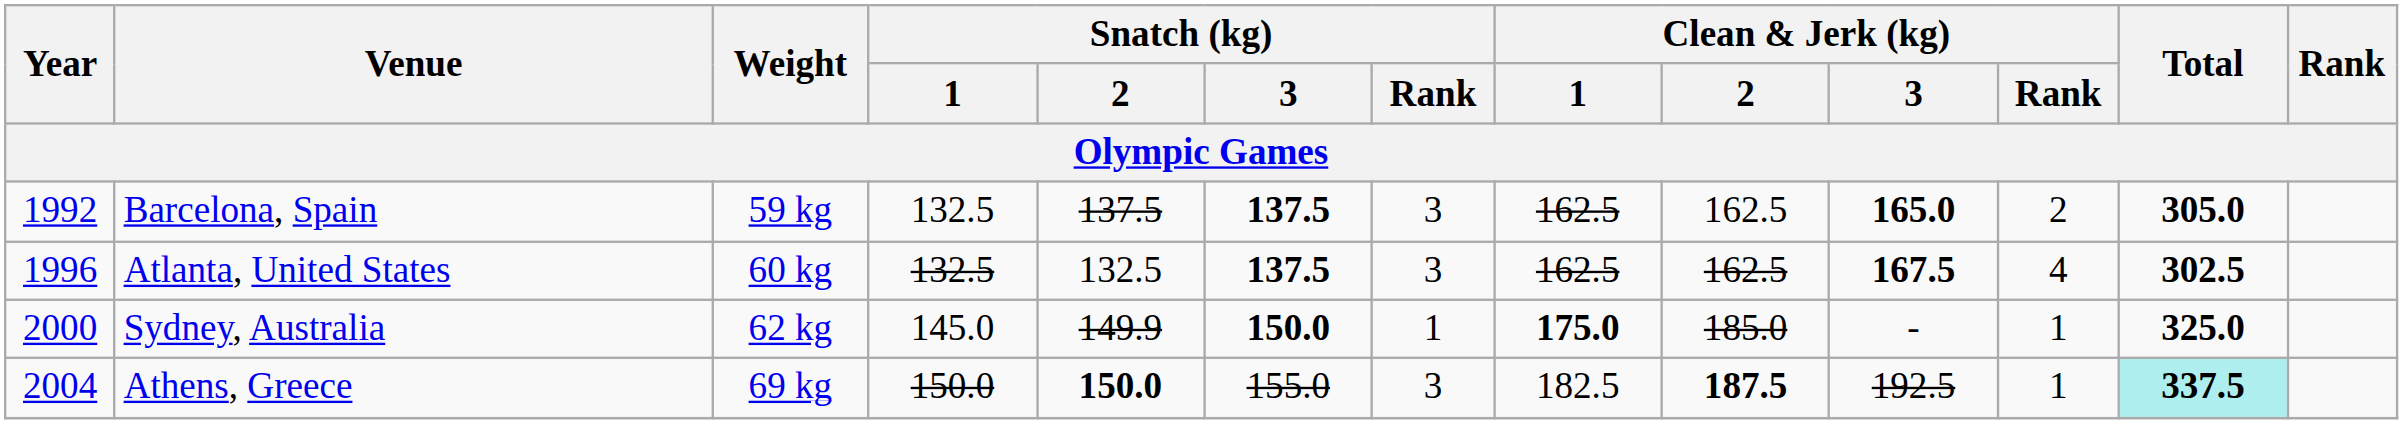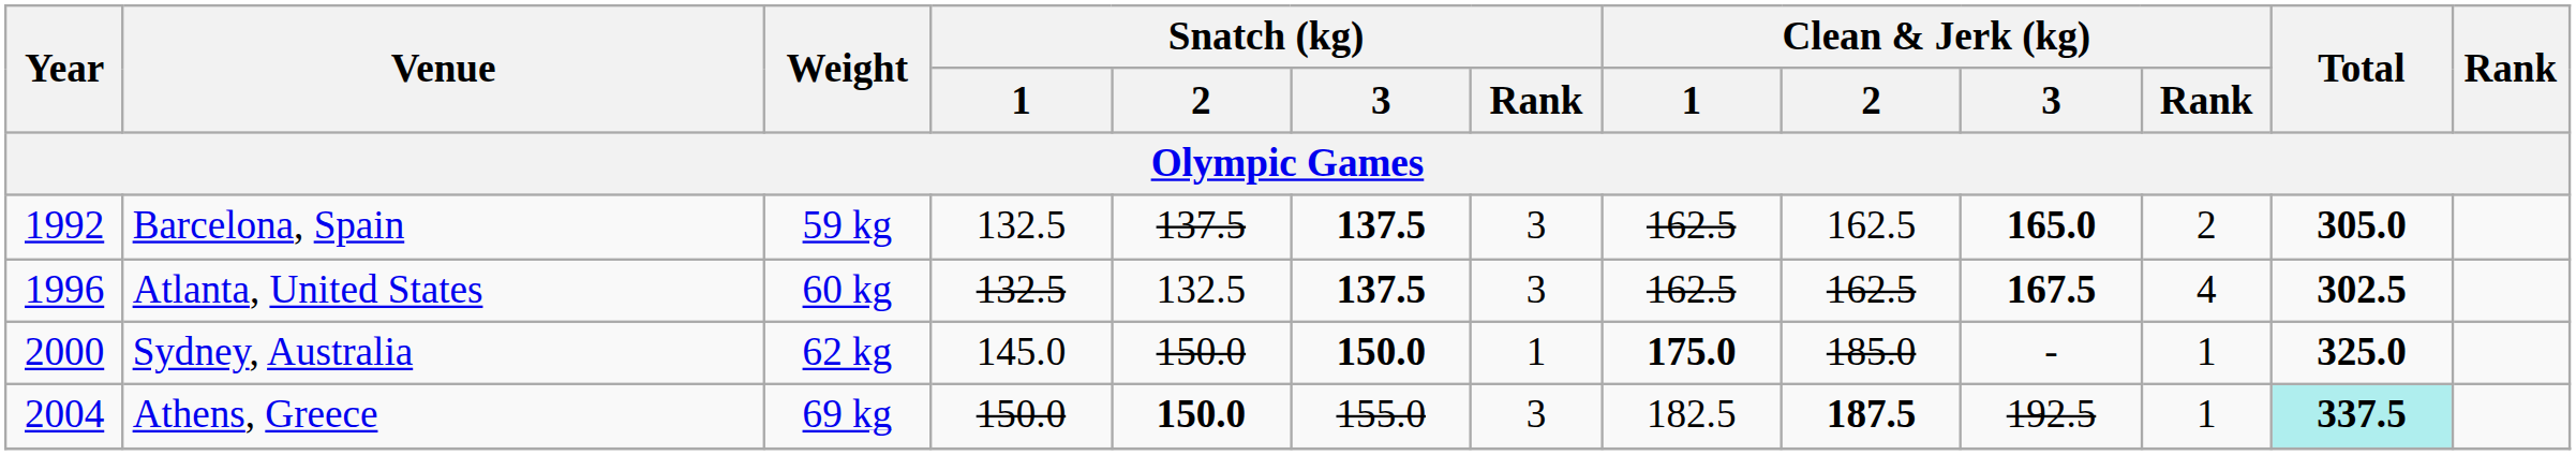Sydney, Australia | Snatch (kg) / 2: 149.9 -> 150.0
